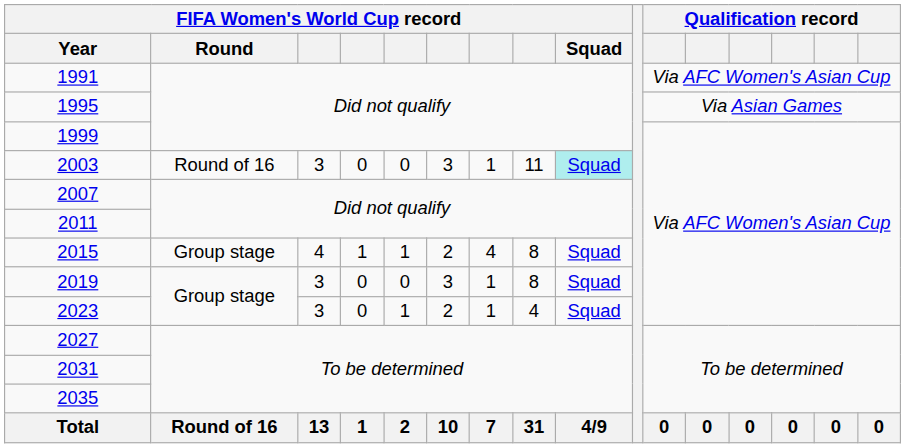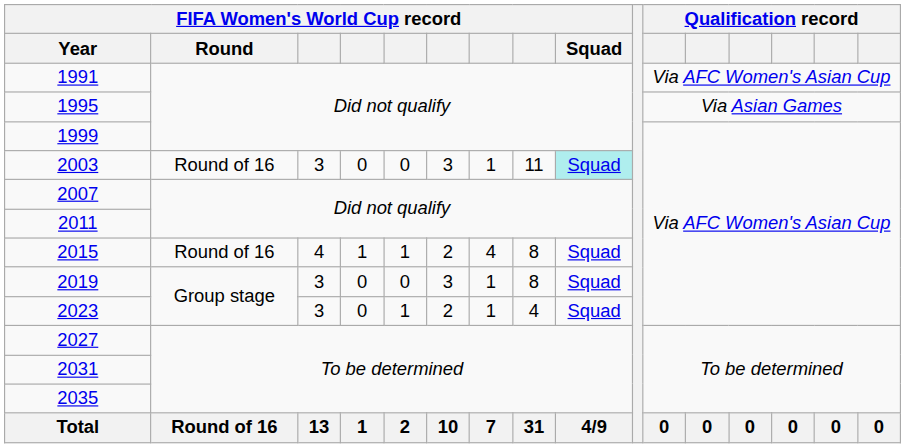2015 | FIFA Women's World Cup record / Round: Group stage -> Round of 16
